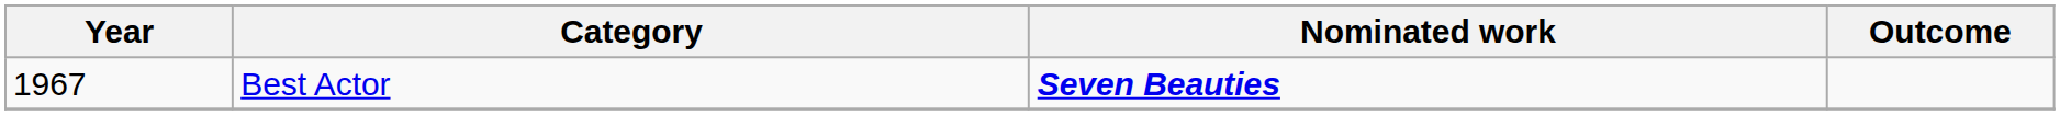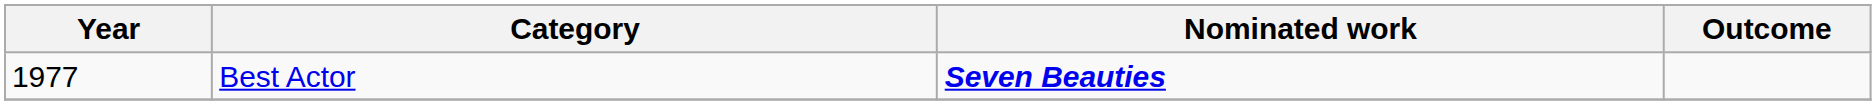Best Actor | Year: 1967 -> 1977
